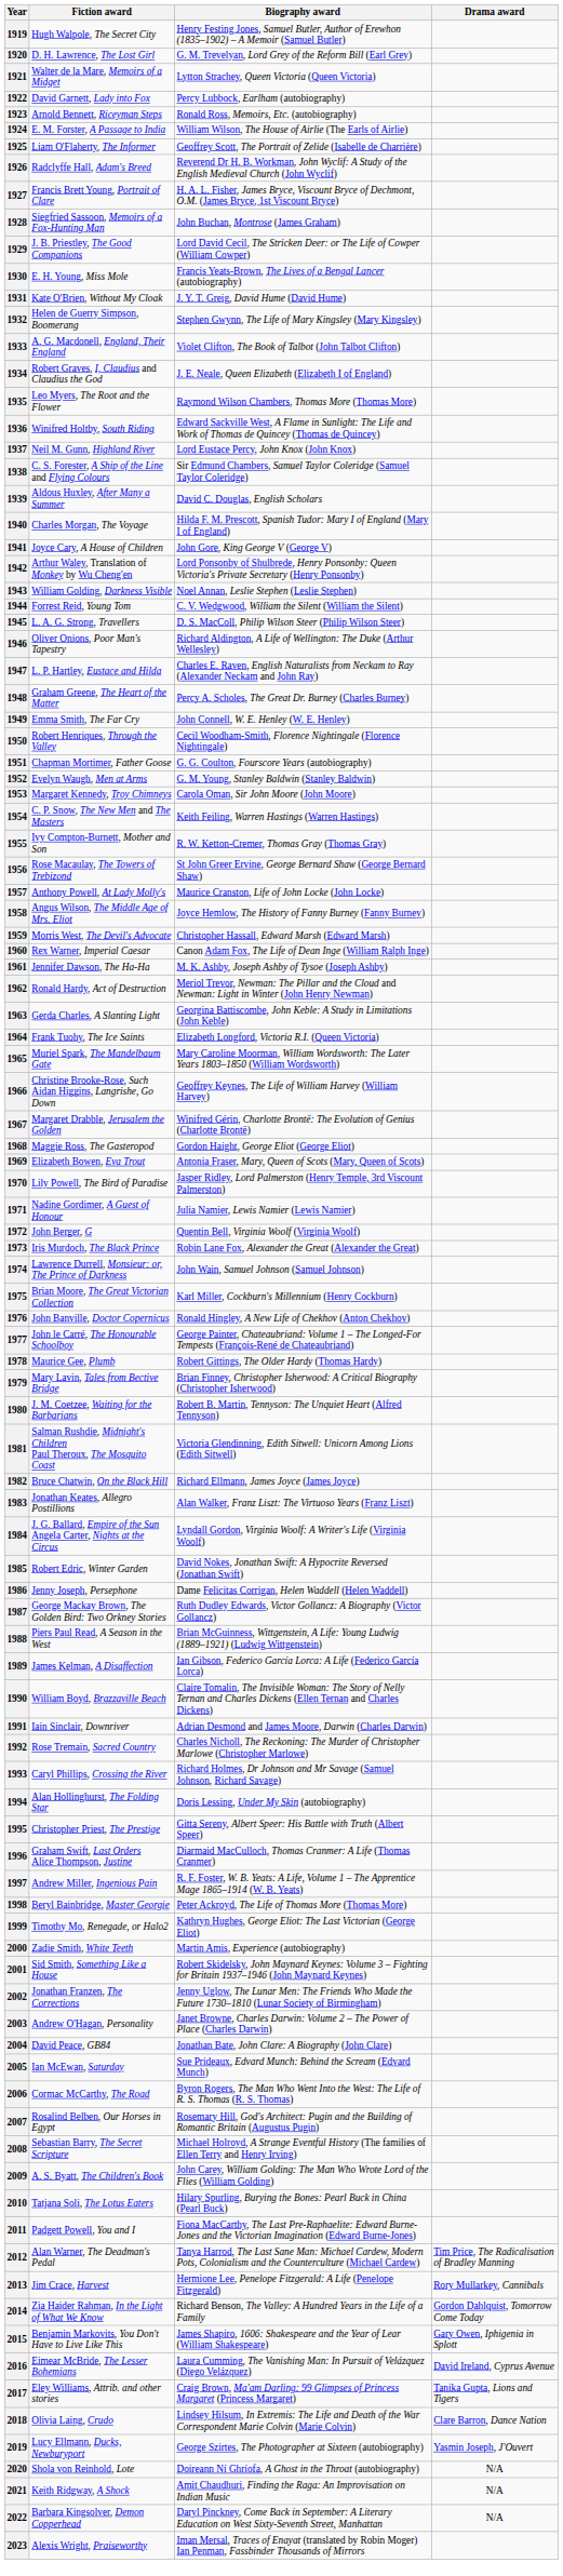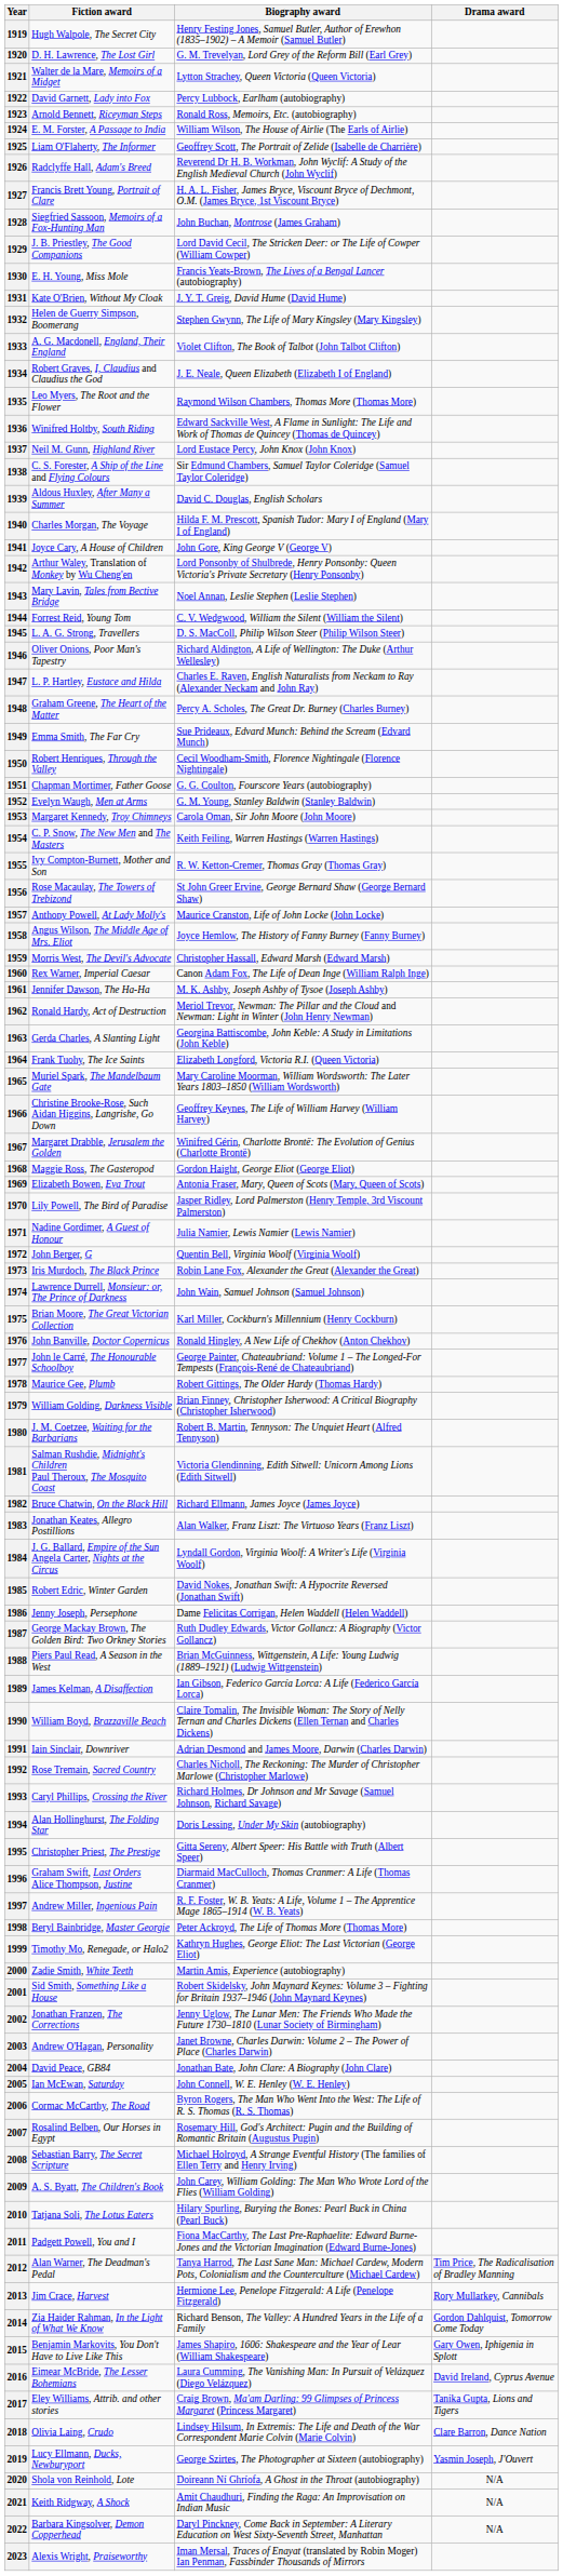1943 | Fiction award: William Golding, Darkness Visible -> Mary Lavin, Tales from Bective Bridge
1949 | Biography award: John Connell, W. E. Henley (W. E. Henley) -> Sue Prideaux, Edvard Munch: Behind the Scream (Edvard Munch)
1979 | Fiction award: Mary Lavin, Tales from Bective Bridge -> William Golding, Darkness Visible
2005 | Biography award: Sue Prideaux, Edvard Munch: Behind the Scream (Edvard Munch) -> John Connell, W. E. Henley (W. E. Henley)
